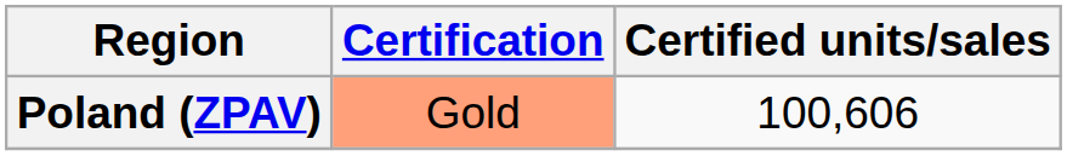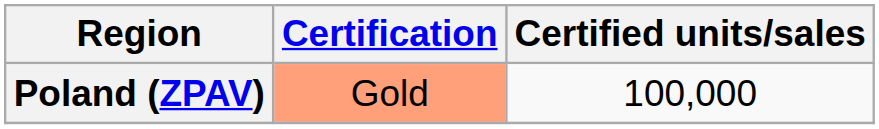Poland (ZPAV) | Certified units/sales: 100,606 -> 100,000
